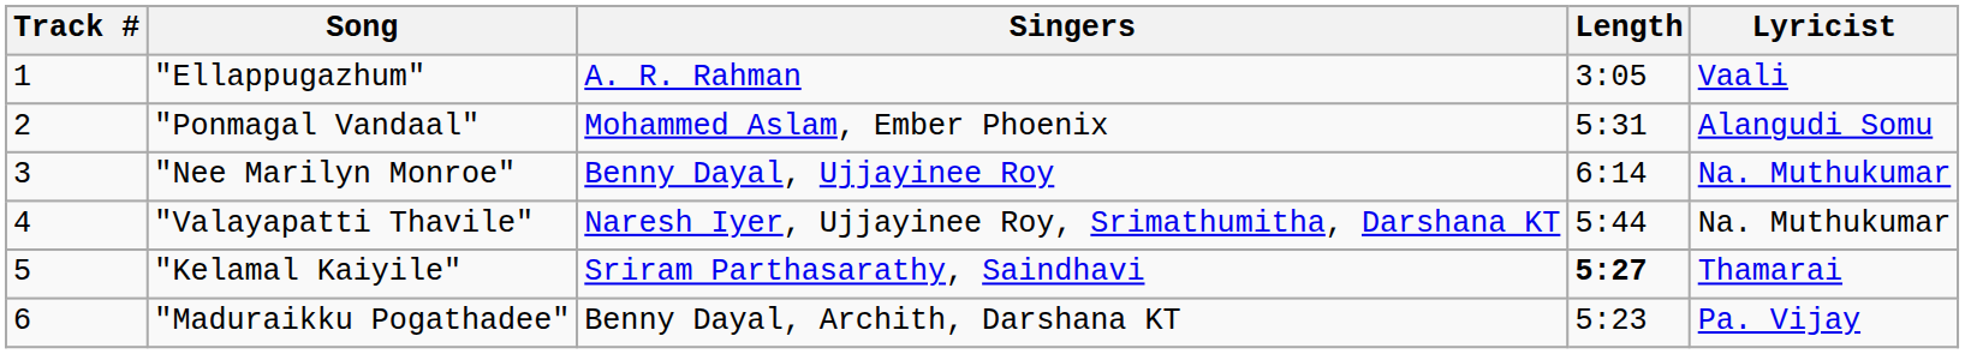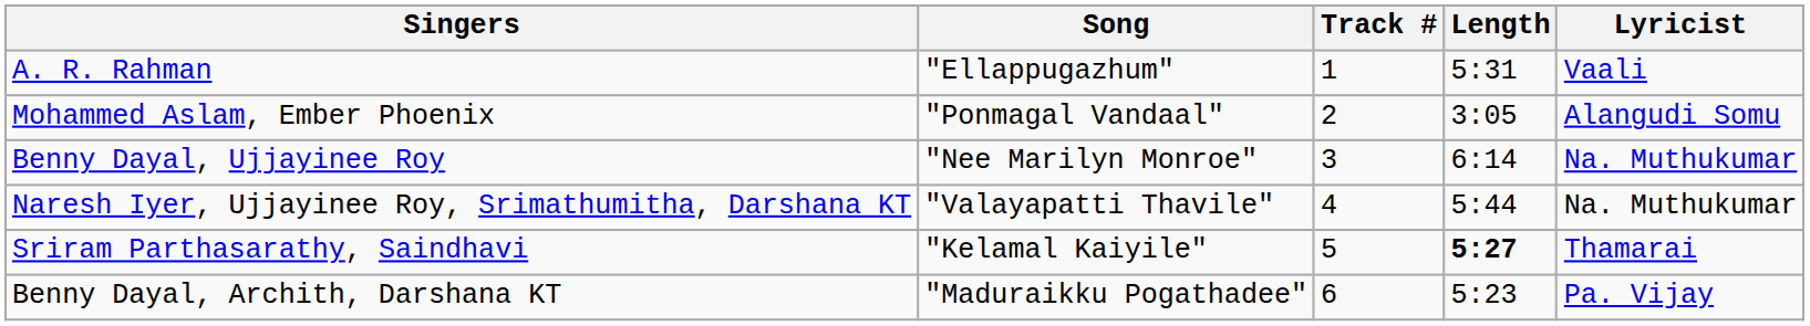columns swapped: Track # <-> Singers
"Ellappugazhum" | Length: 3:05 -> 5:31
"Ponmagal Vandaal" | Length: 5:31 -> 3:05
